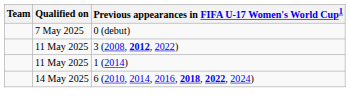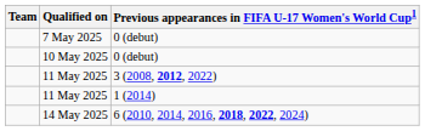+ row: 10 May 2025 | 0 (debut)
